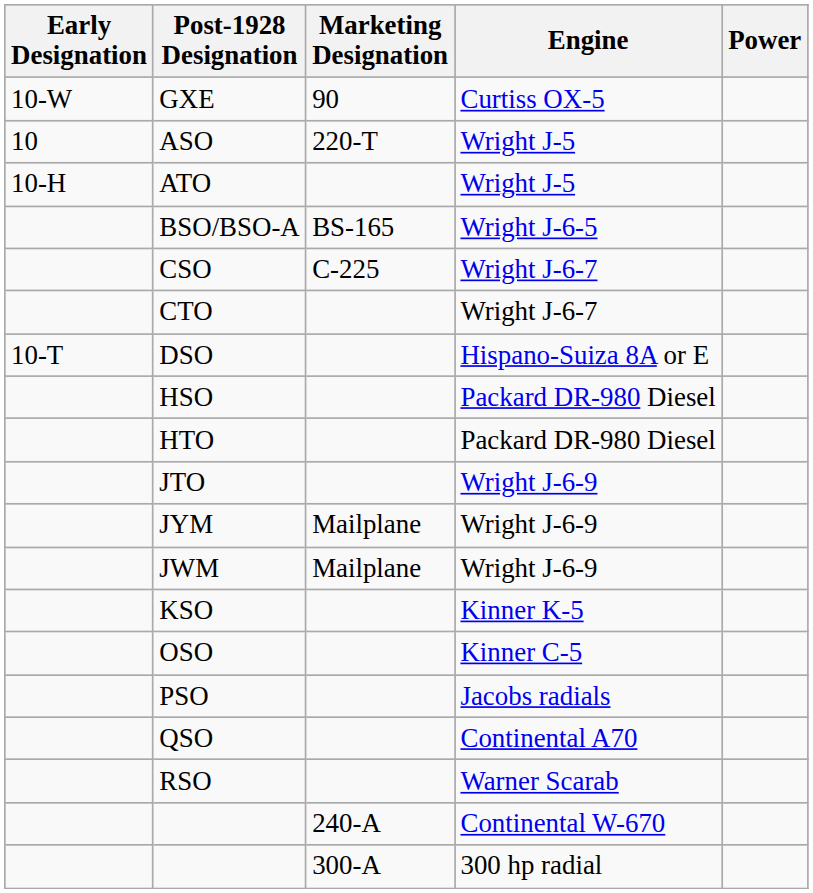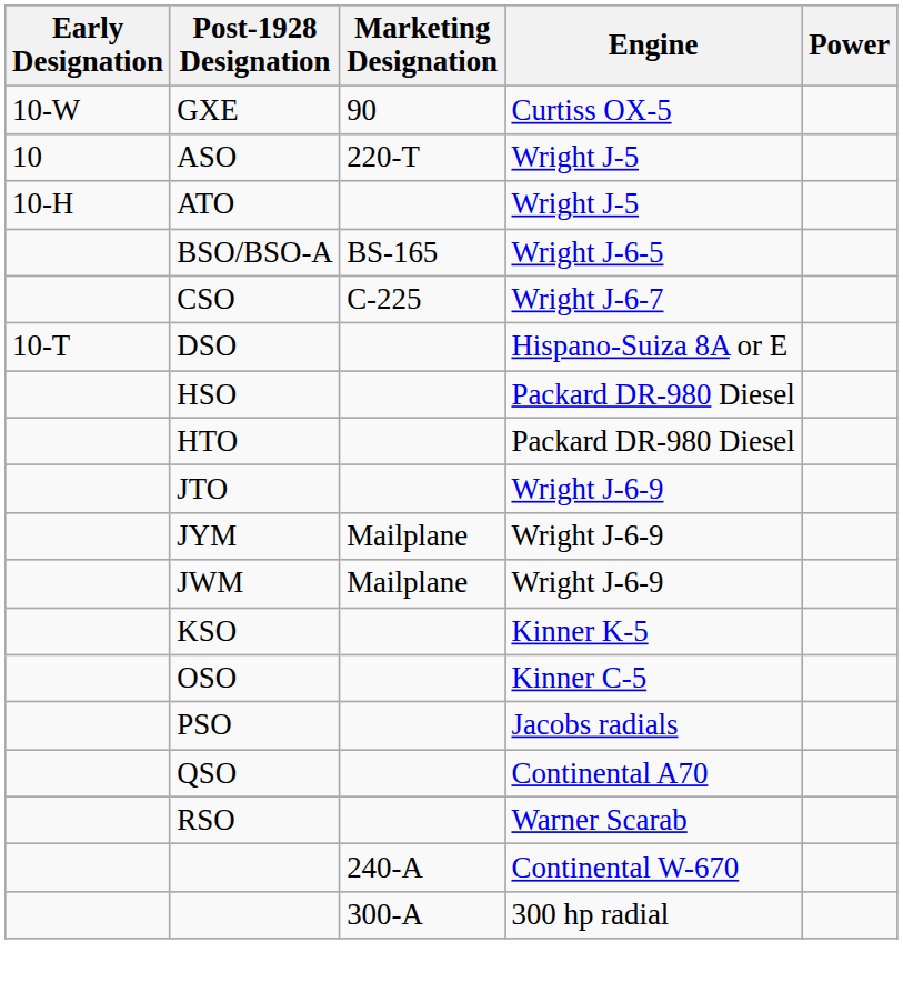- row: CTO | Wright J-6-7
